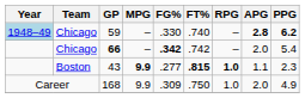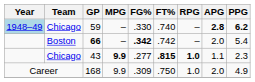66 | Team: Chicago -> Boston
43 | Team: Boston -> Chicago
